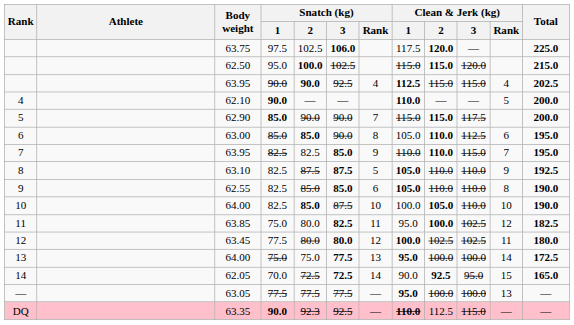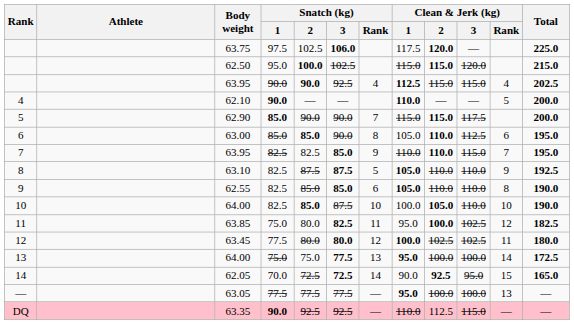DQ | Snatch (kg) / 2: 92.3 -> 92.5
DQ | Clean & Jerk (kg) / 1: bold -> normal
